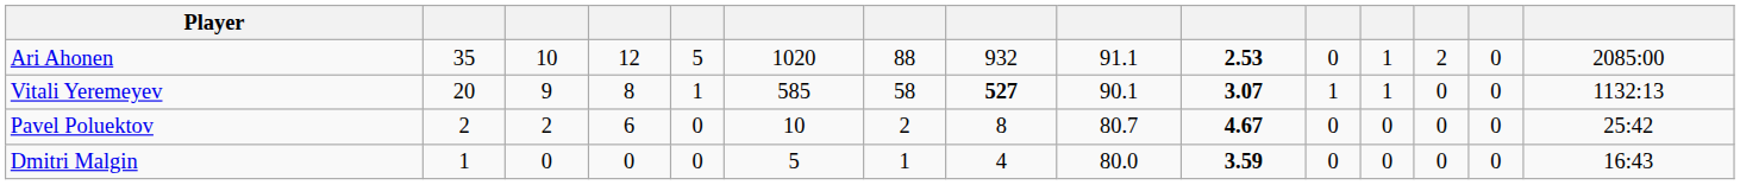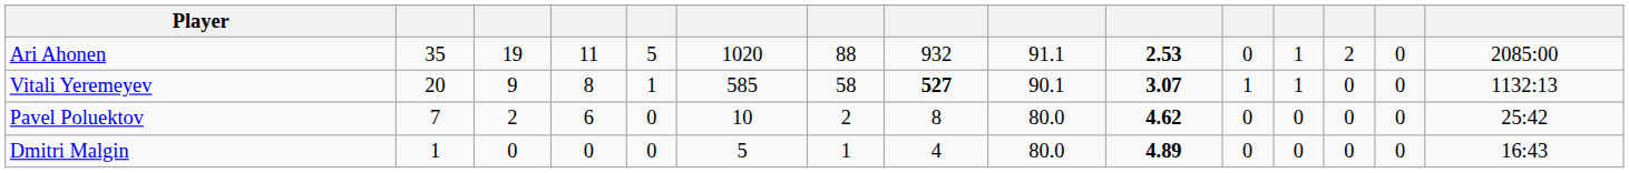Ari Ahonen | column 3: 10 -> 19
Ari Ahonen | column 4: 12 -> 11
Pavel Poluektov | column 2: 2 -> 7
Pavel Poluektov | column 9: 80.7 -> 80.0
Pavel Poluektov | column 10: 4.67 -> 4.62
Dmitri Malgin | column 10: 3.59 -> 4.89
